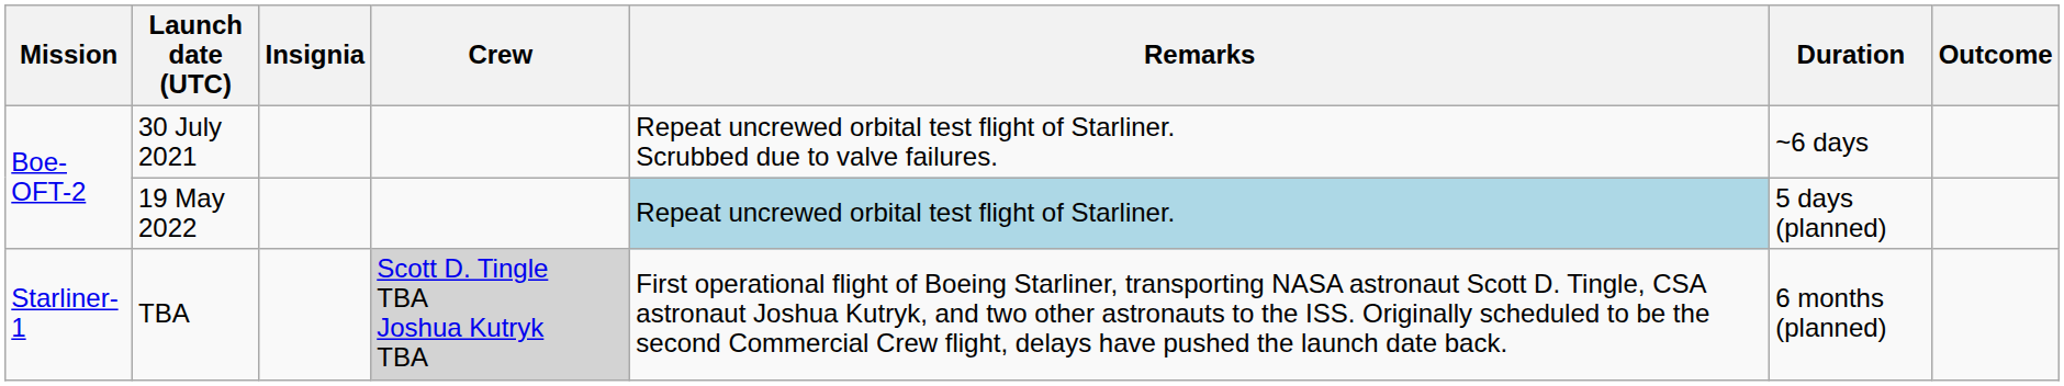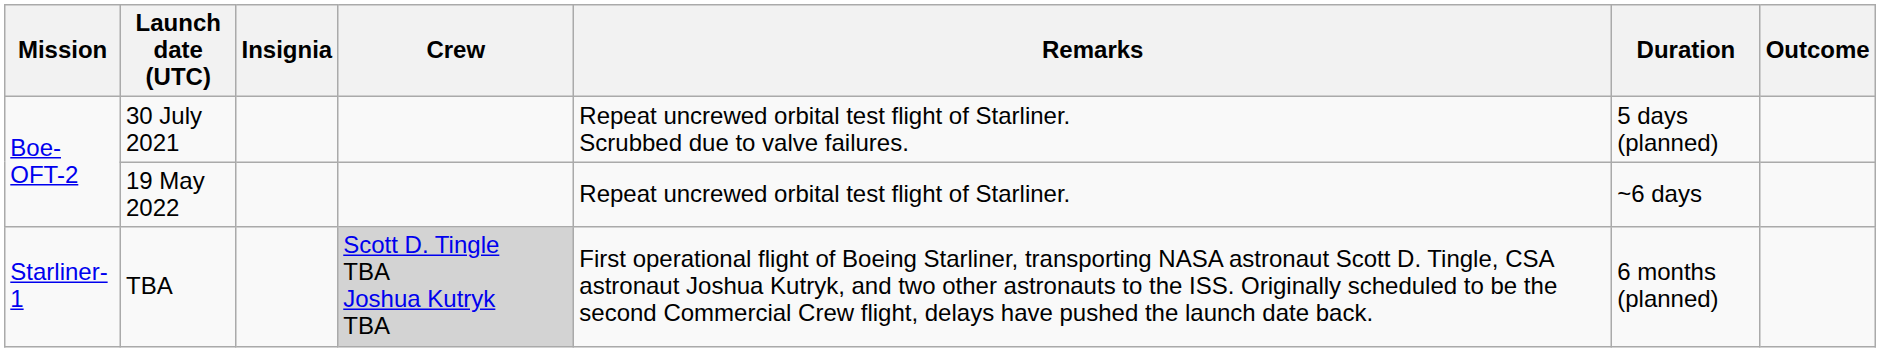30 July 2021 | Duration: ~6 days -> 5 days (planned)
19 May 2022 | Remarks: lightblue background -> no background
19 May 2022 | Duration: 5 days (planned) -> ~6 days
